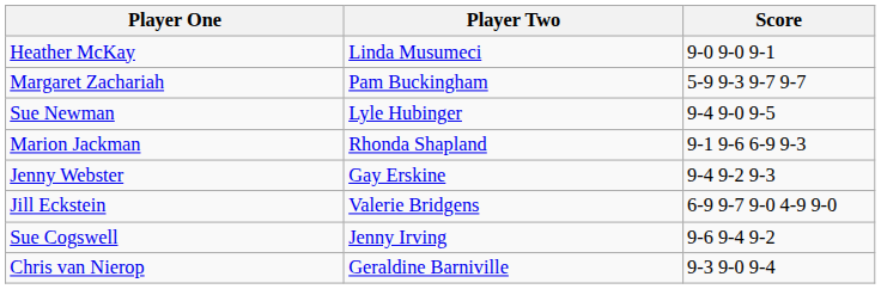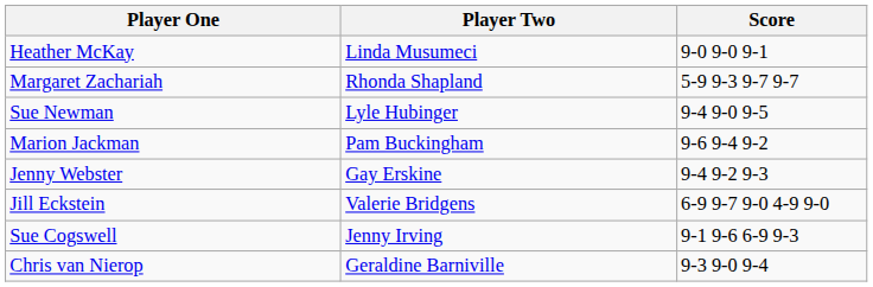Margaret Zachariah | Player Two: Pam Buckingham -> Rhonda Shapland
Marion Jackman | Player Two: Rhonda Shapland -> Pam Buckingham
Marion Jackman | Score: 9-1 9-6 6-9 9-3 -> 9-6 9-4 9-2
Sue Cogswell | Score: 9-6 9-4 9-2 -> 9-1 9-6 6-9 9-3
